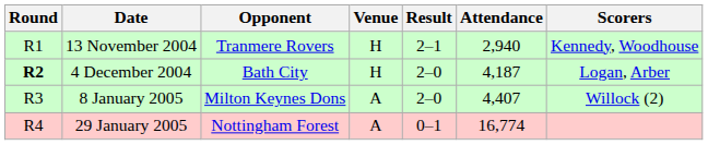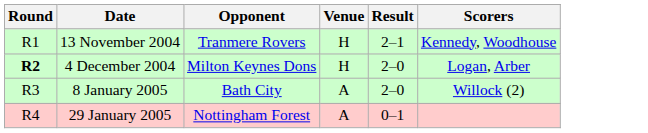- column: Attendance | 2,940 | 4,187 | 4,407 | 16,774
4 December 2004 | Opponent: Bath City -> Milton Keynes Dons
8 January 2005 | Opponent: Milton Keynes Dons -> Bath City
